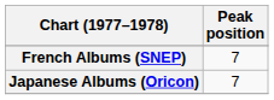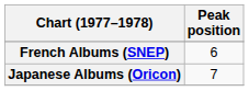French Albums (SNEP) | Peak position: 7 -> 6
